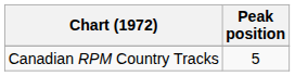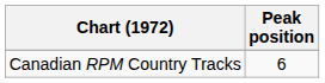Canadian RPM Country Tracks | Peak position: 5 -> 6
